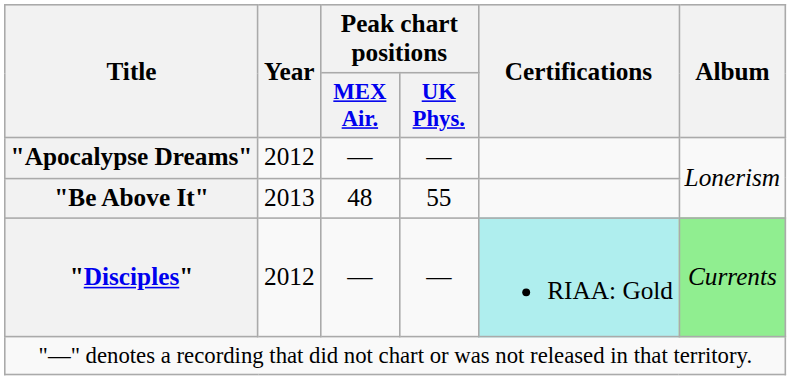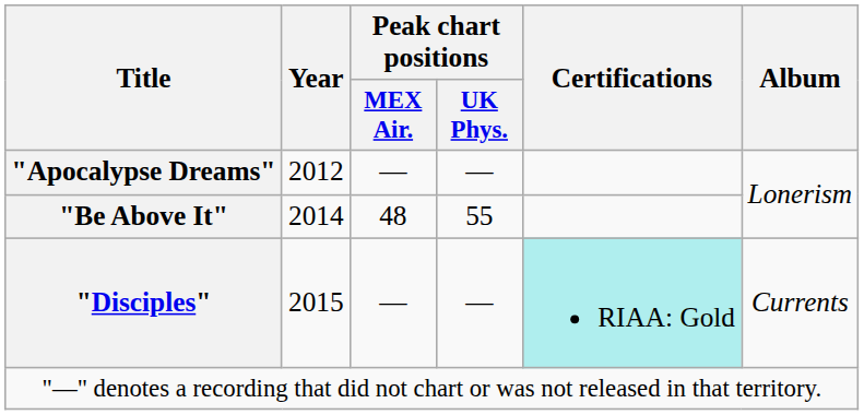"Be Above It" | Year: 2013 -> 2014
"Disciples" | Year: 2012 -> 2015
"Disciples" | Album: lightgreen background -> no background
